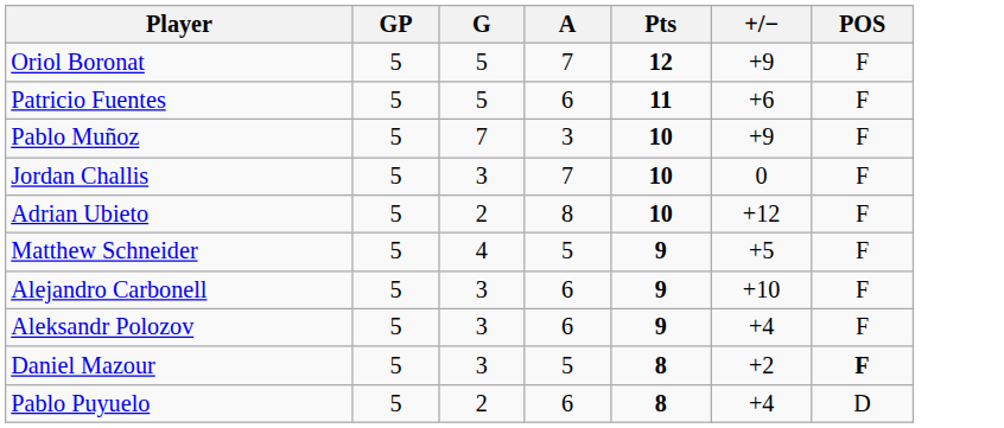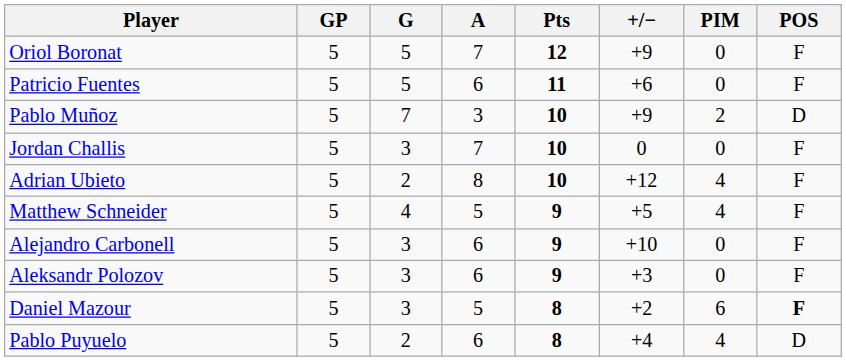+ column: PIM | 0 | 0 | 2 | 0 | 4 | 4 | 0 | 0 | 6 | 4
Pablo Muñoz | POS: F -> D
Aleksandr Polozov | +/−: +4 -> +3
